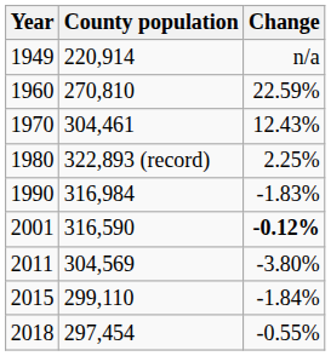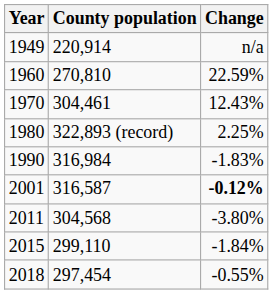2001 | County population: 316,590 -> 316,587
2011 | County population: 304,569 -> 304,568
